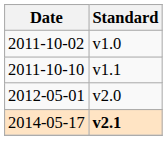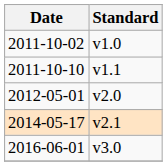2014-05-17 | Standard: bold -> normal
+ row: 2016-06-01 | v3.0
